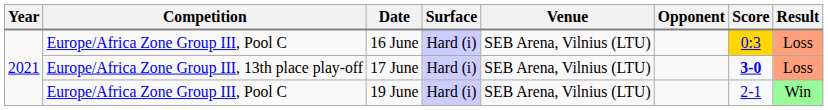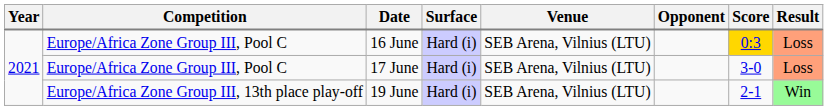17 June | Competition: Europe/Africa Zone Group III, 13th place play-off -> Europe/Africa Zone Group III, Pool C
17 June | Score: bold -> normal
19 June | Competition: Europe/Africa Zone Group III, Pool C -> Europe/Africa Zone Group III, 13th place play-off
